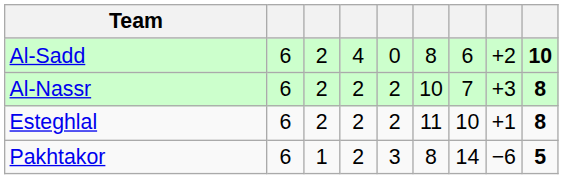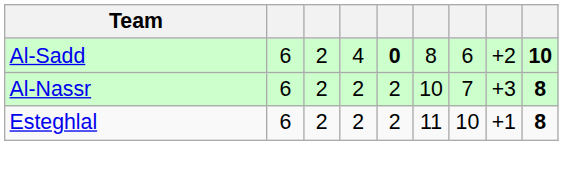Al-Sadd | column 5: normal -> bold
- row: Pakhtakor | 6 | 1 | 2 | 3 | 8 | 14 | −6 | 5
